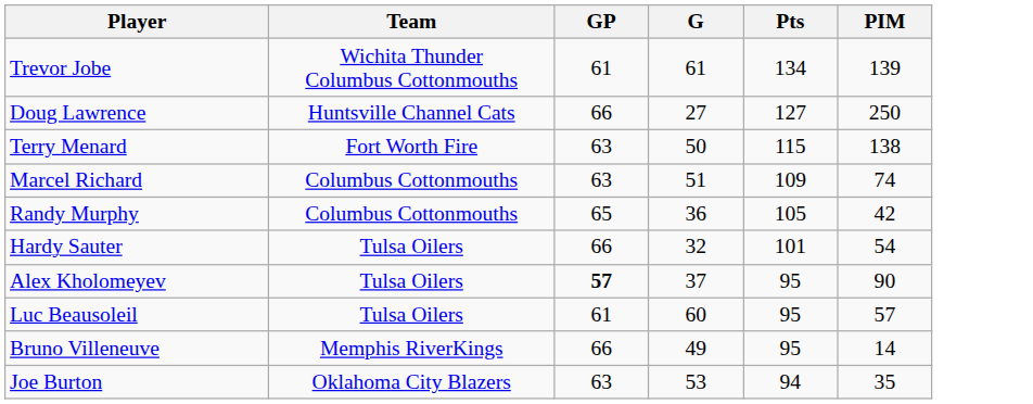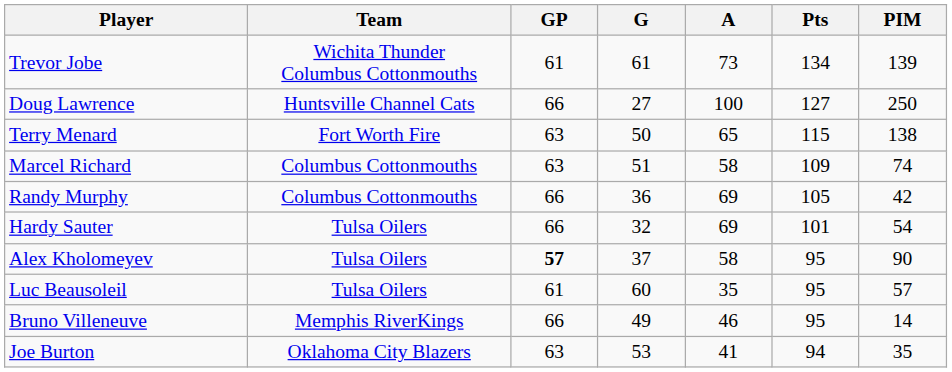+ column: A | 73 | 100 | 65 | 58 | 69 | 69 | 58 | 35 | 46 | 41
Randy Murphy | GP: 65 -> 66
